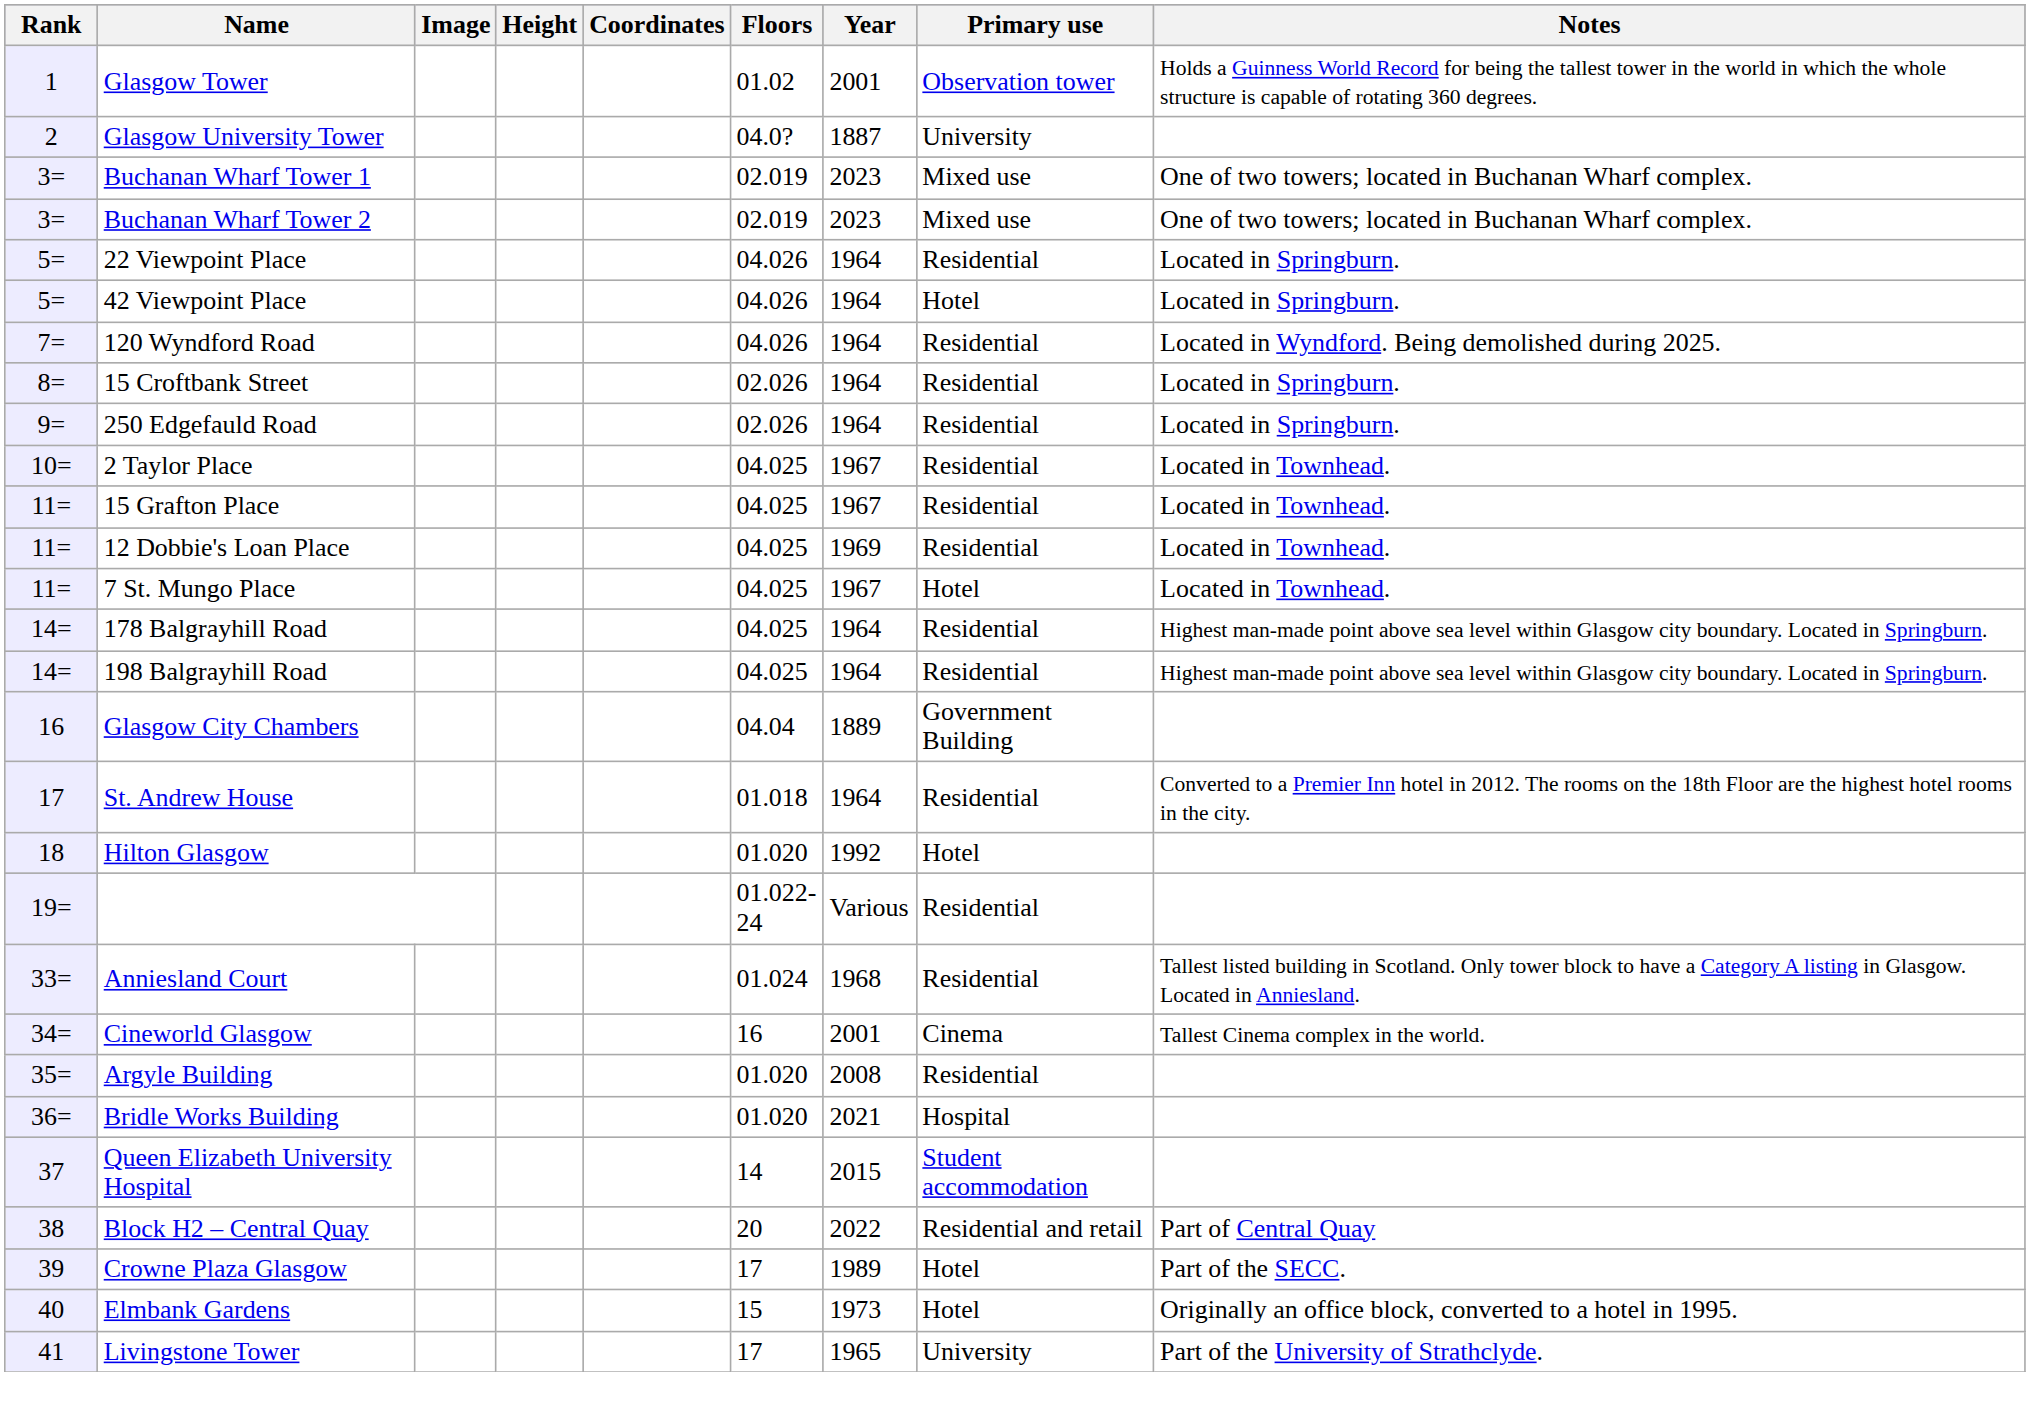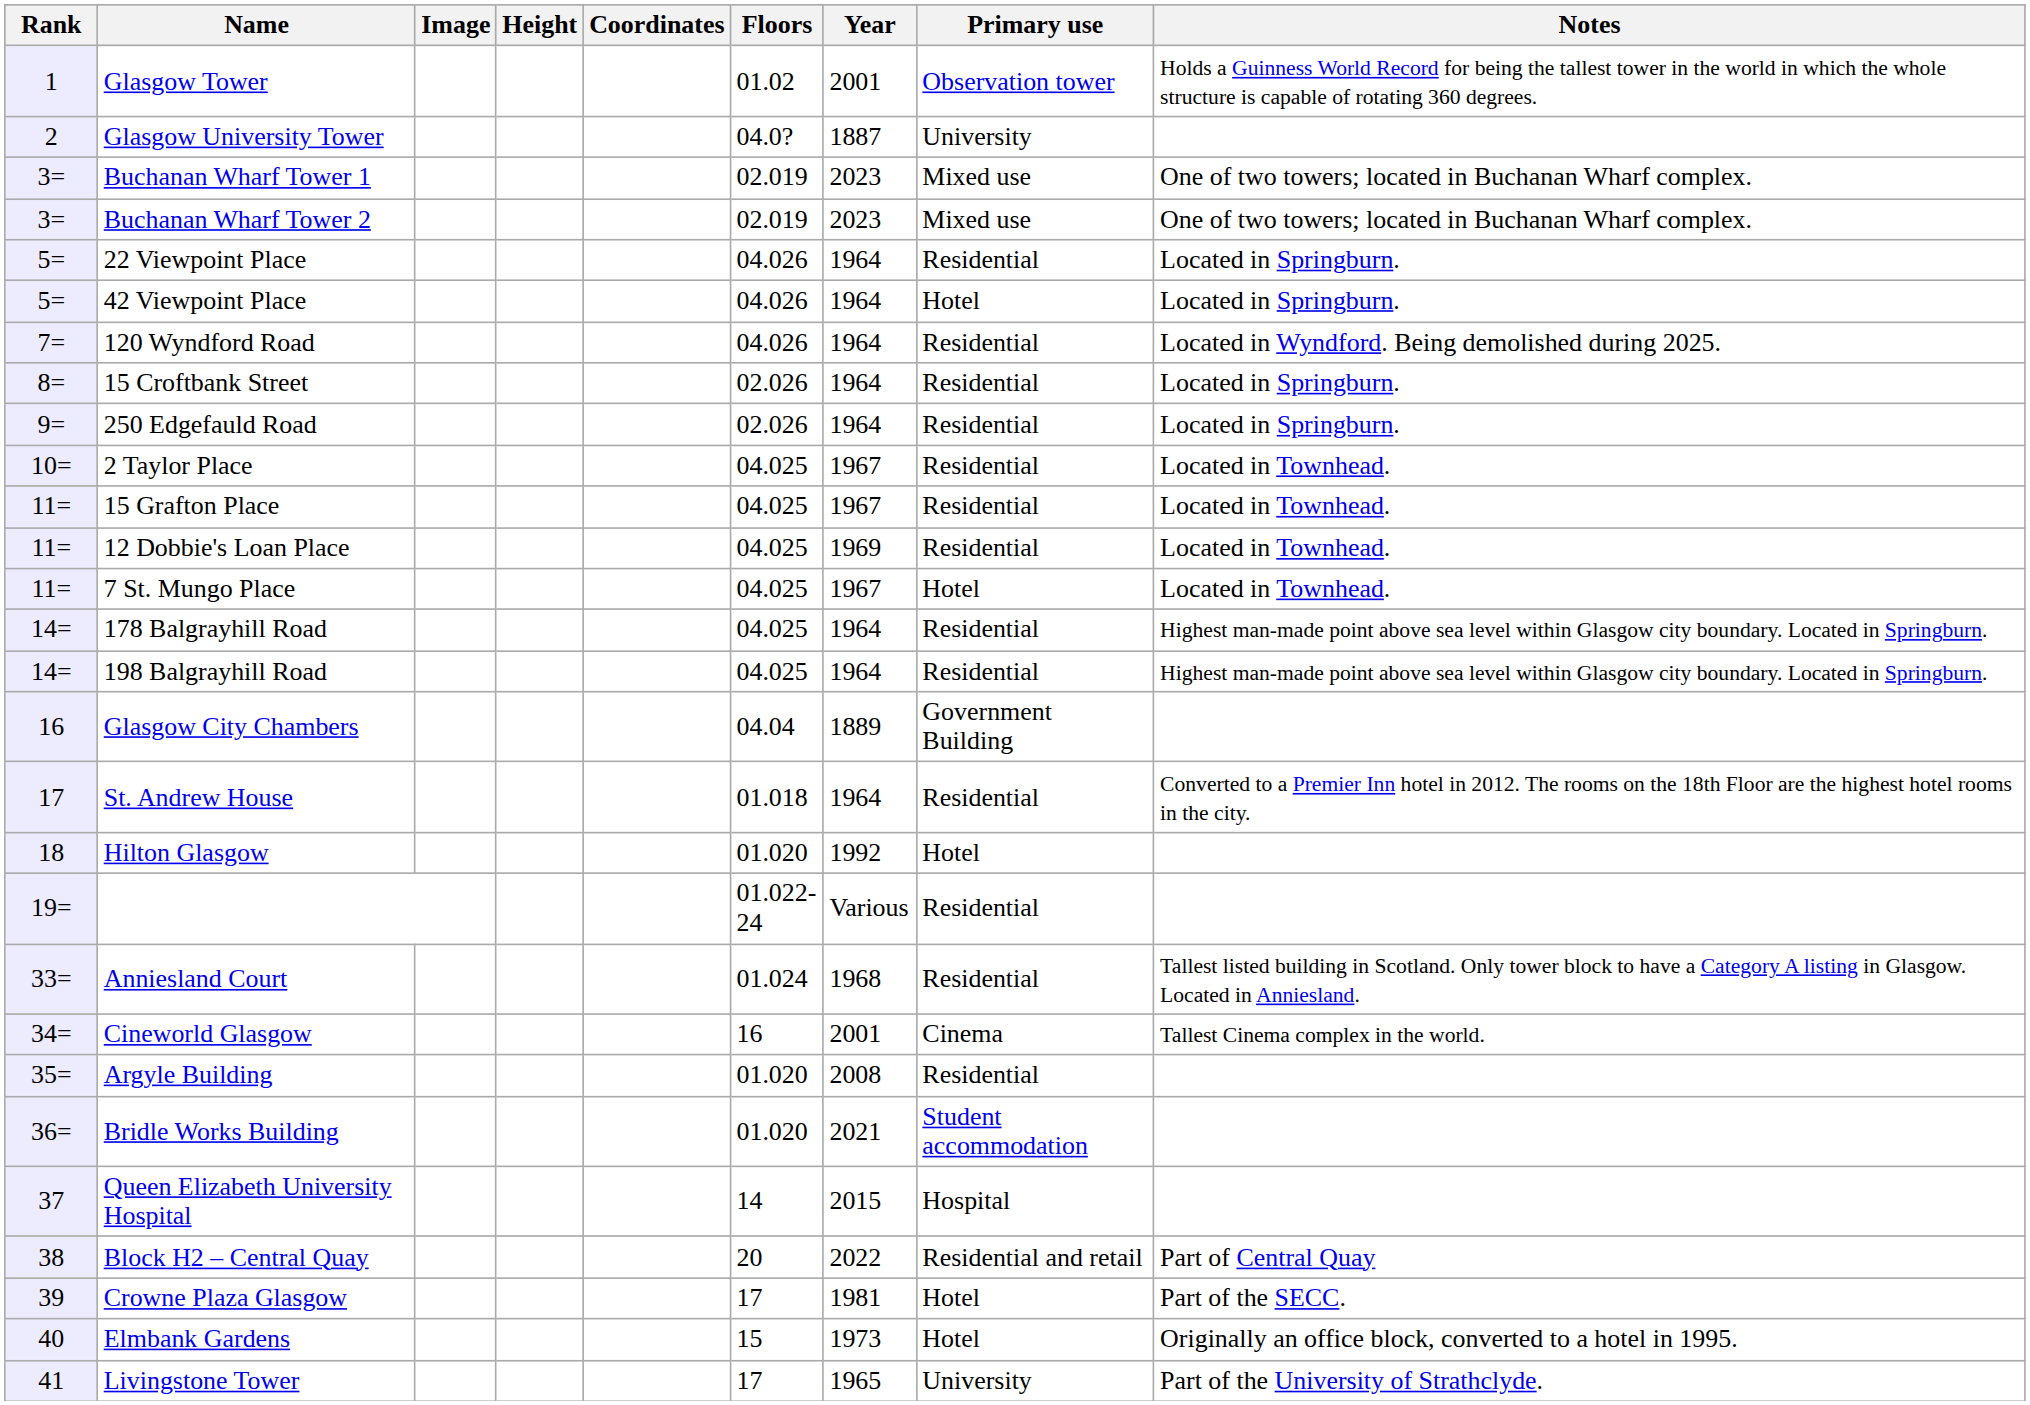Bridle Works Building | Primary use: Hospital -> Student accommodation
Queen Elizabeth University Hospital | Primary use: Student accommodation -> Hospital
Crowne Plaza Glasgow | Year: 1989 -> 1981
